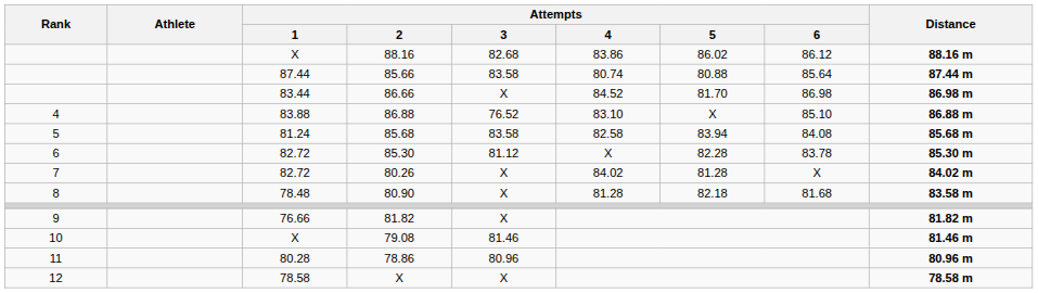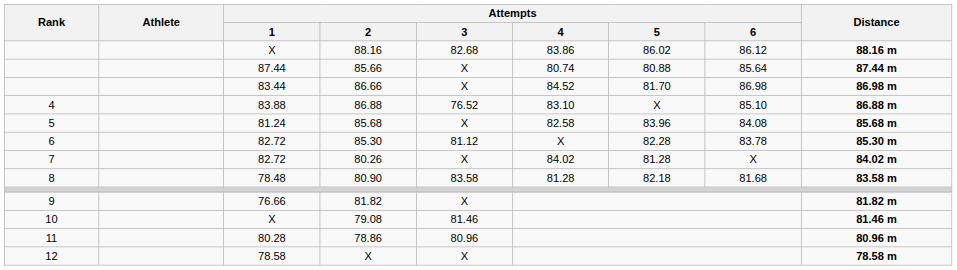85.66 | Attempts / 3: 83.58 -> X
85.68 | Attempts / 3: 83.58 -> X
85.68 | Attempts / 5: 83.94 -> 83.96
80.90 | Attempts / 3: X -> 83.58
